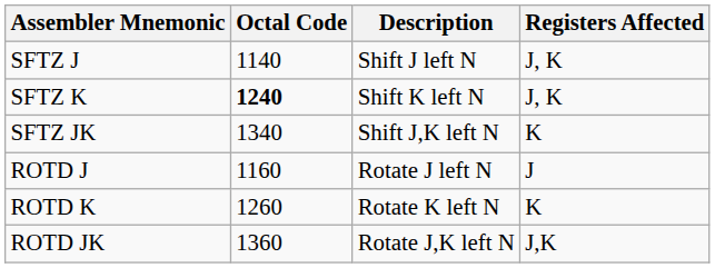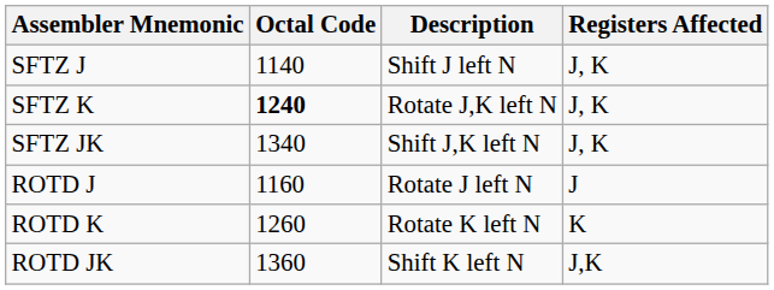SFTZ K | Description: Shift K left N -> Rotate J,K left N
SFTZ JK | Registers Affected: K -> J, K
ROTD JK | Description: Rotate J,K left N -> Shift K left N
